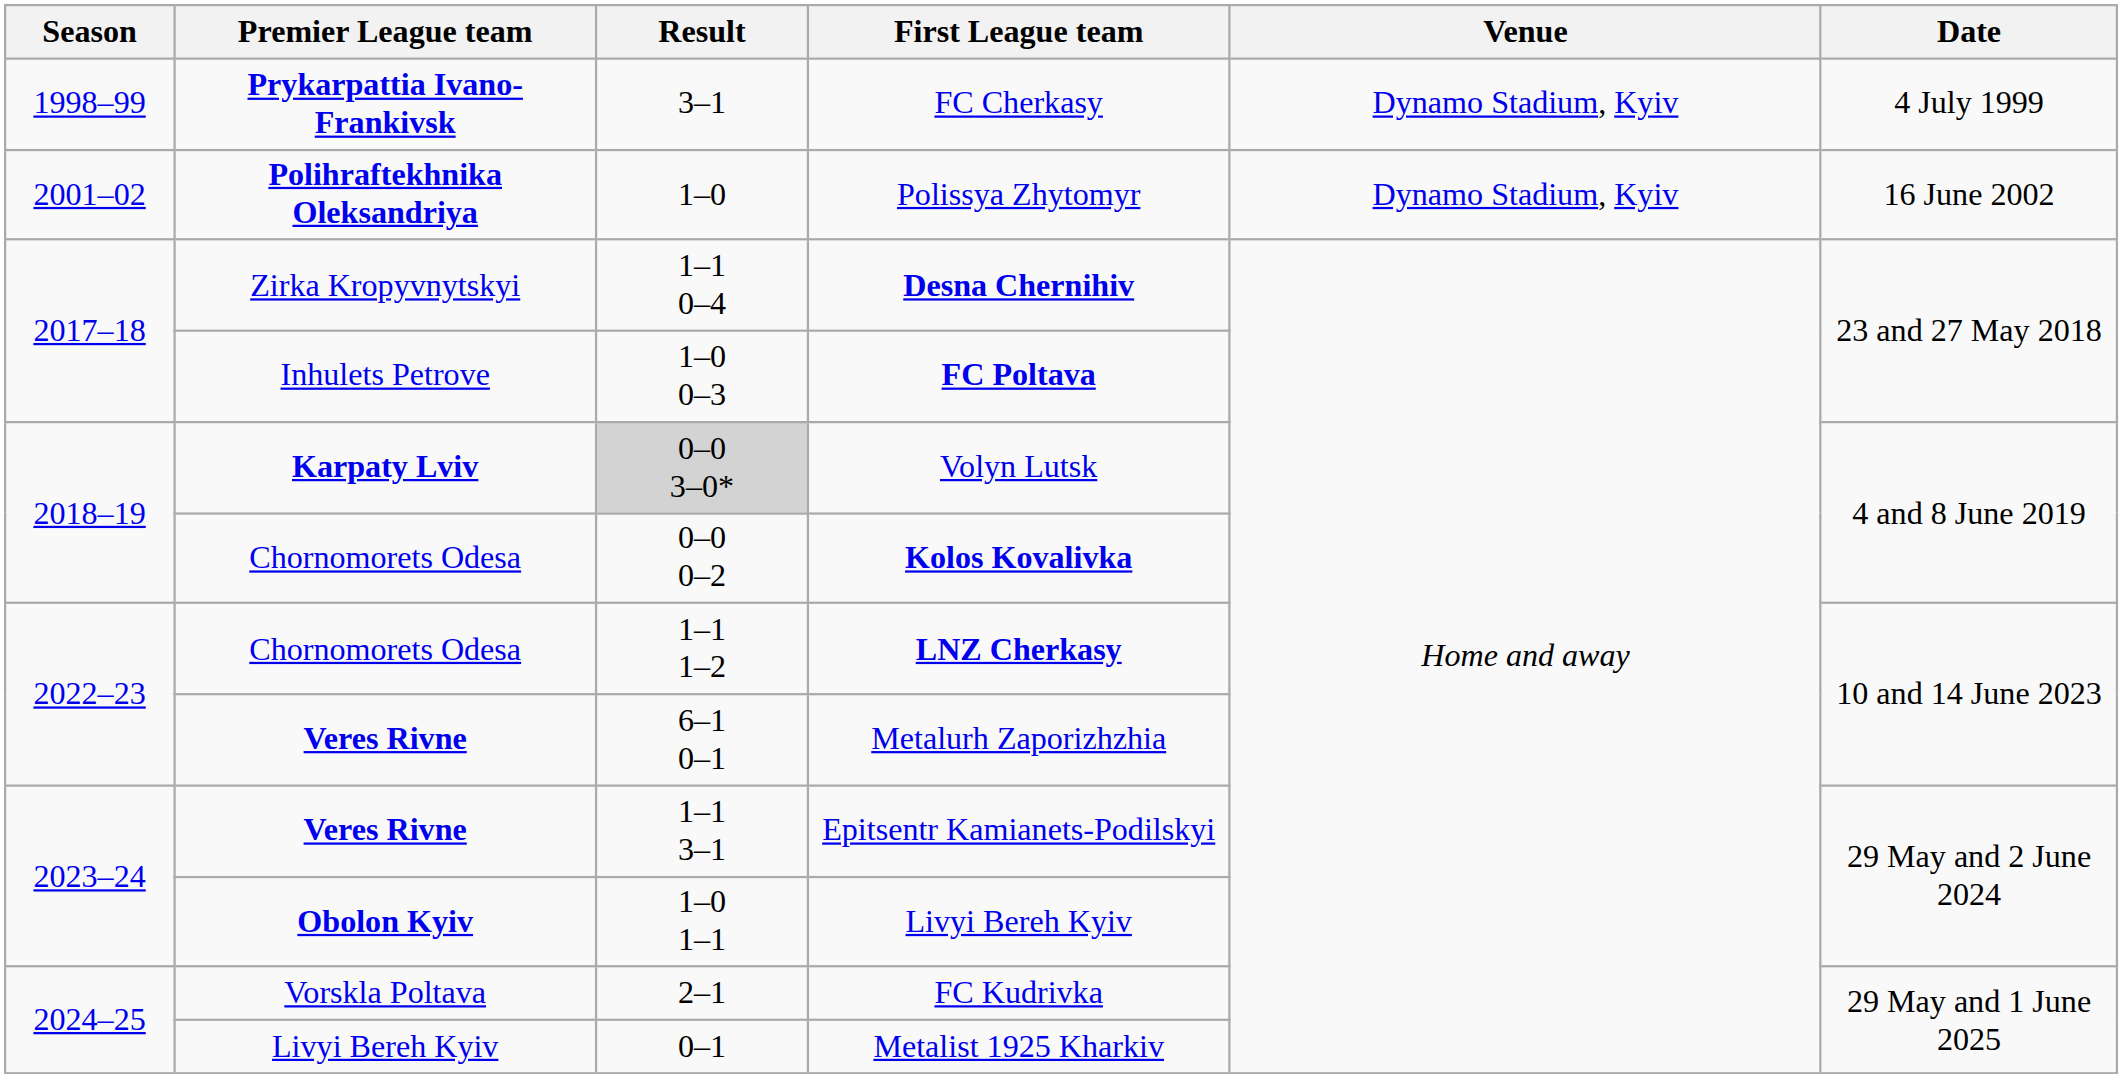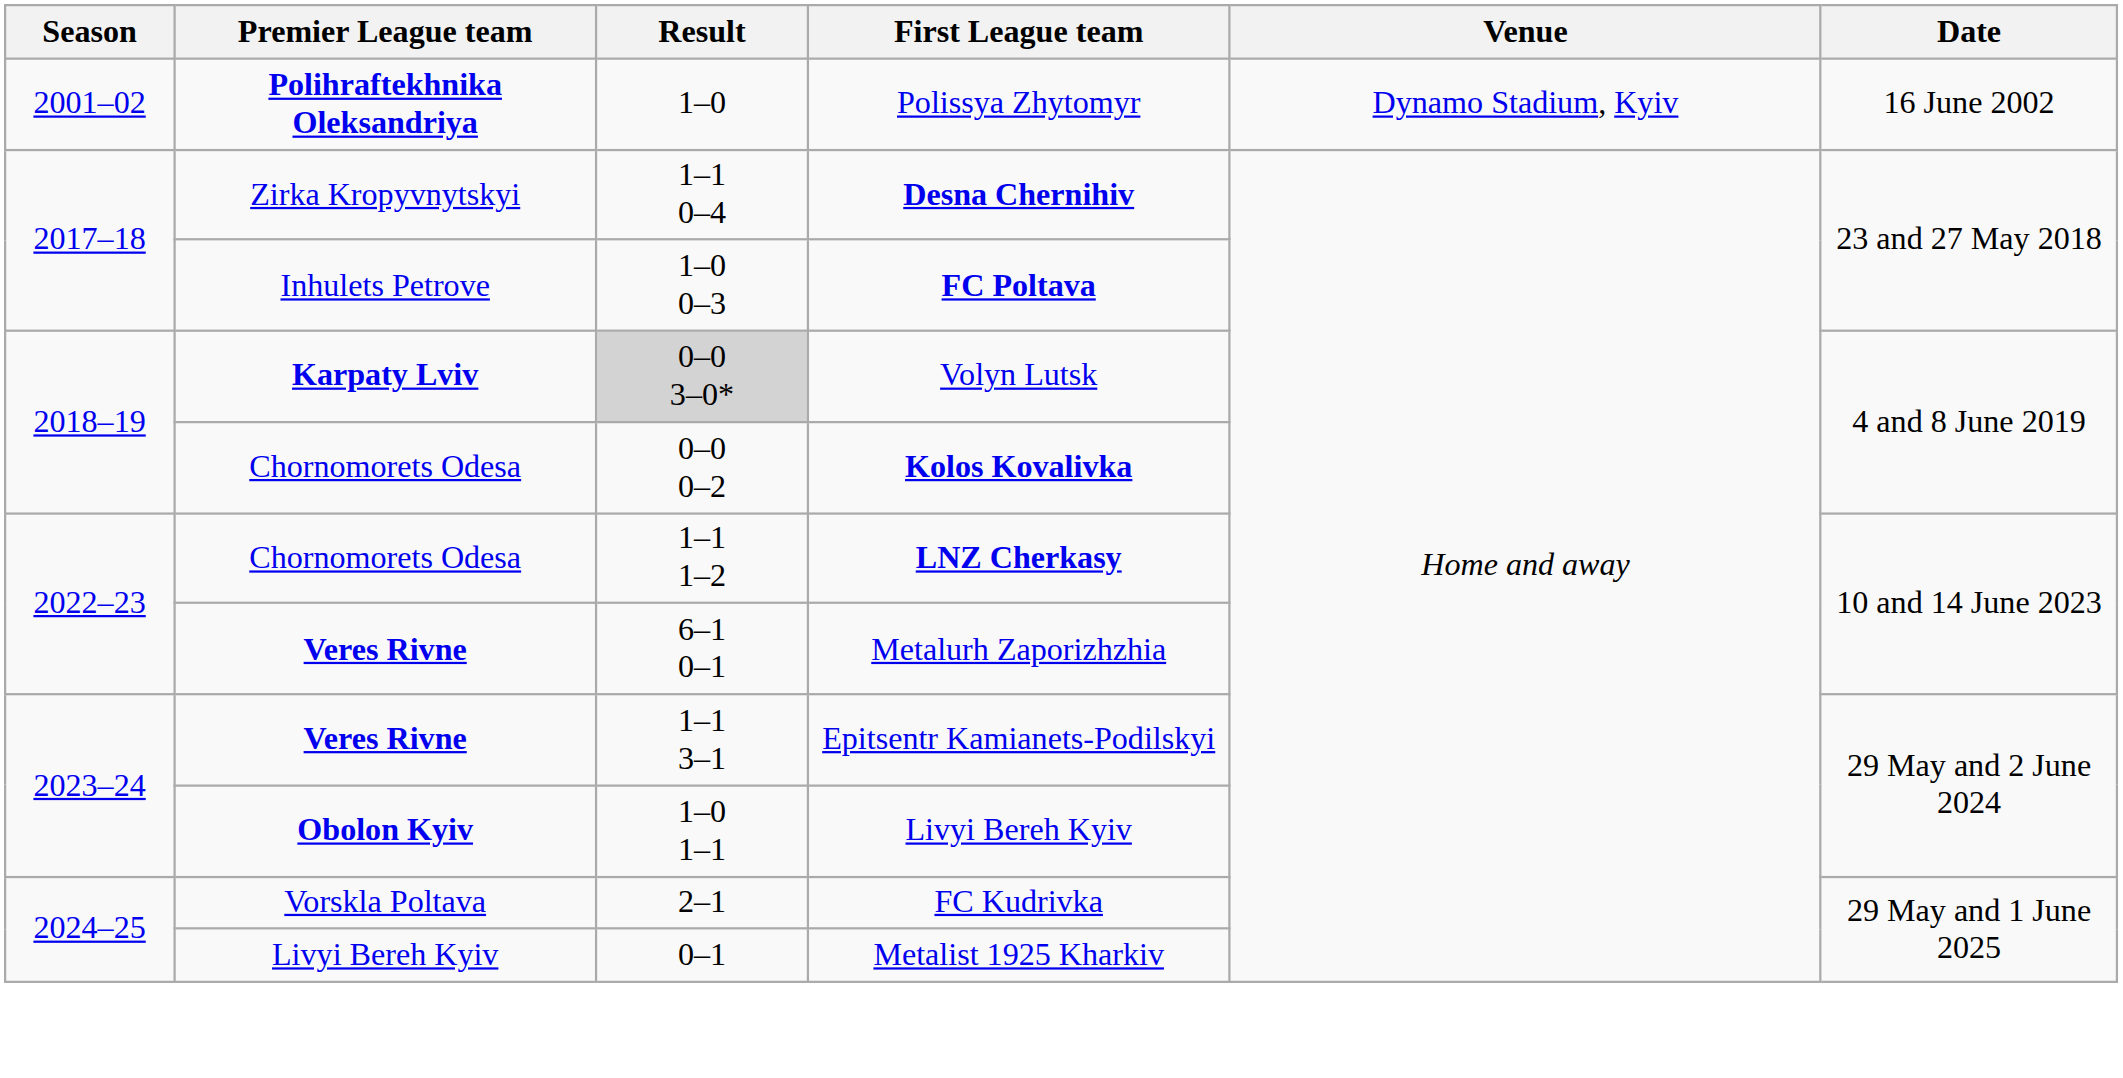- row: 1998–99 | Prykarpattia Ivano-Frankivsk | 3–1 | FC Cherkasy | Dynamo Stadium, Kyiv | 4 July 1999
